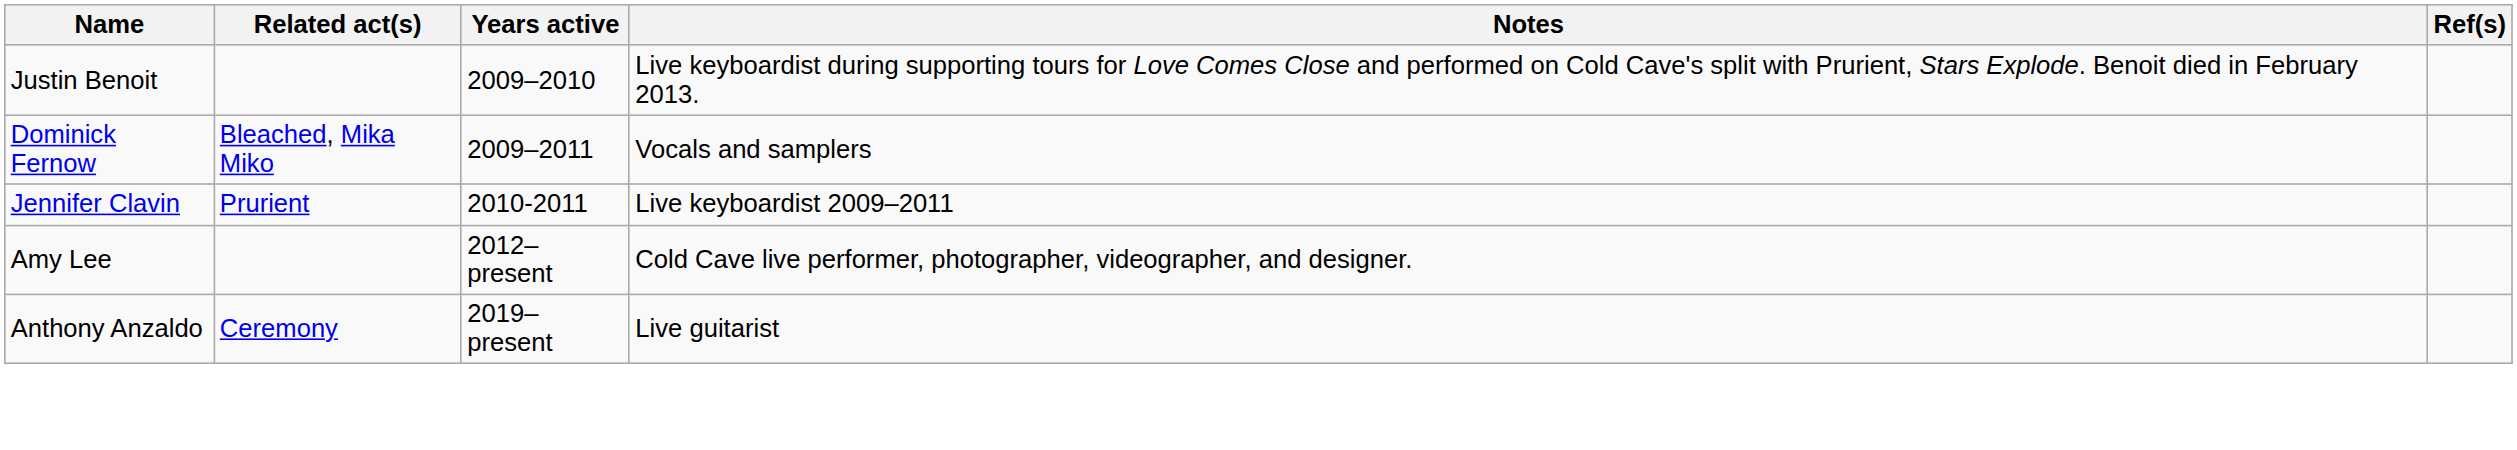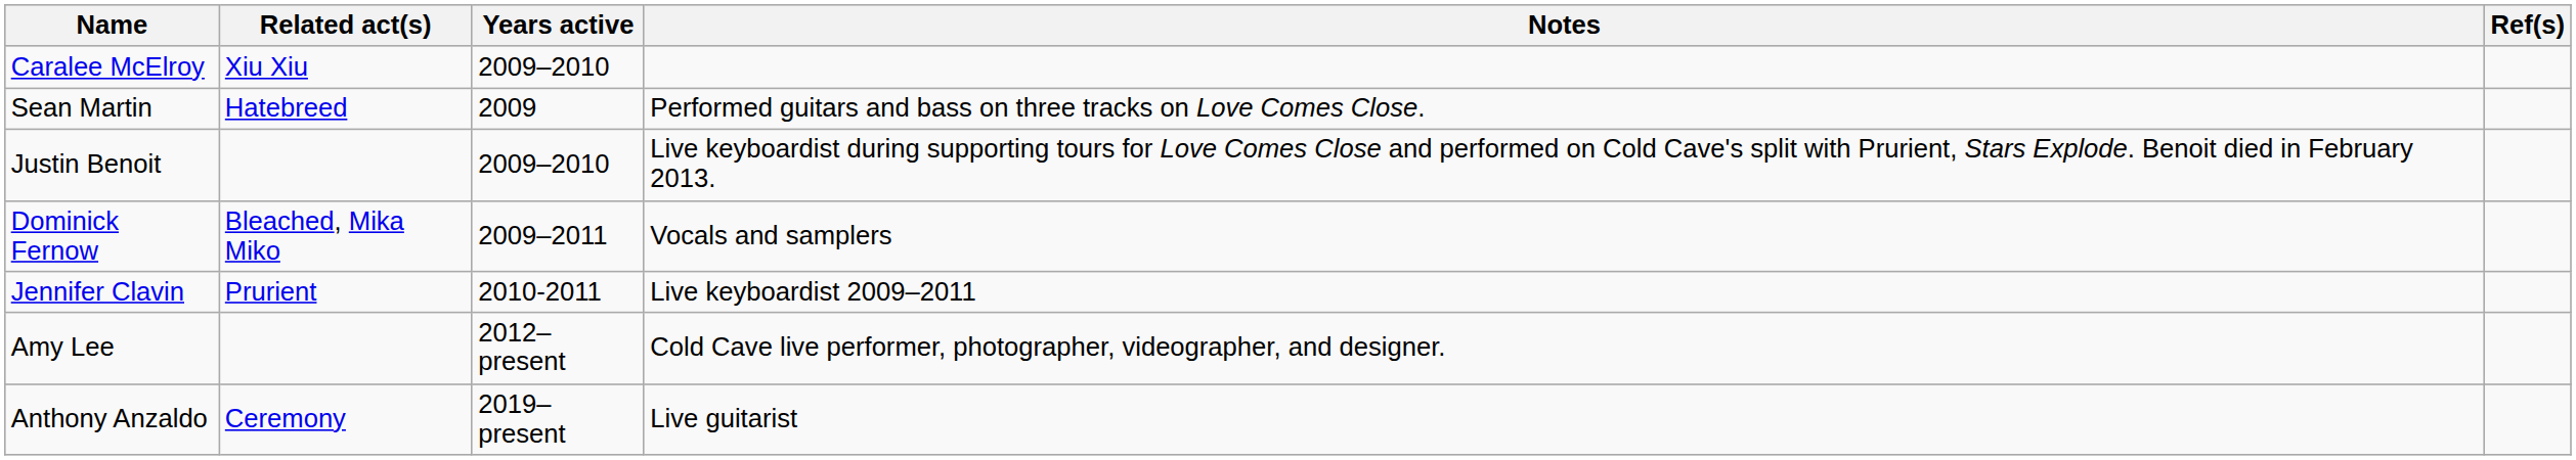+ row: Caralee McElroy | Xiu Xiu | 2009–2010
+ row: Sean Martin | Hatebreed | 2009 | Performed guitars and bass on three tracks on Love Comes Close.
